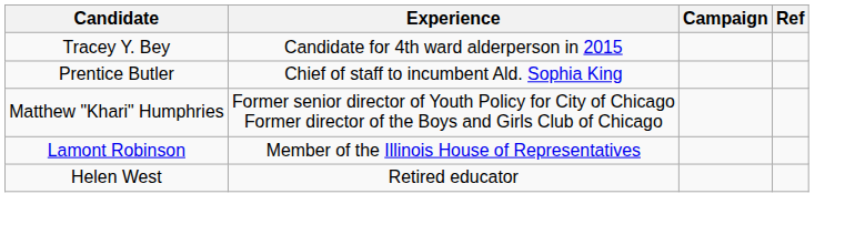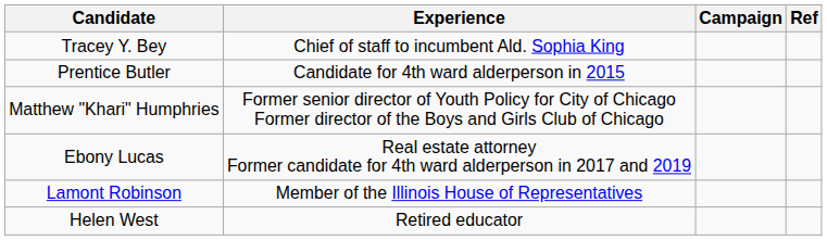Tracey Y. Bey | Experience: Candidate for 4th ward alderperson in 2015 -> Chief of staff to incumbent Ald. Sophia King
Prentice Butler | Experience: Chief of staff to incumbent Ald. Sophia King -> Candidate for 4th ward alderperson in 2015
+ row: Ebony Lucas | Real estate attorney Former candidate for 4th ward alderperson in 2017 and 2019
